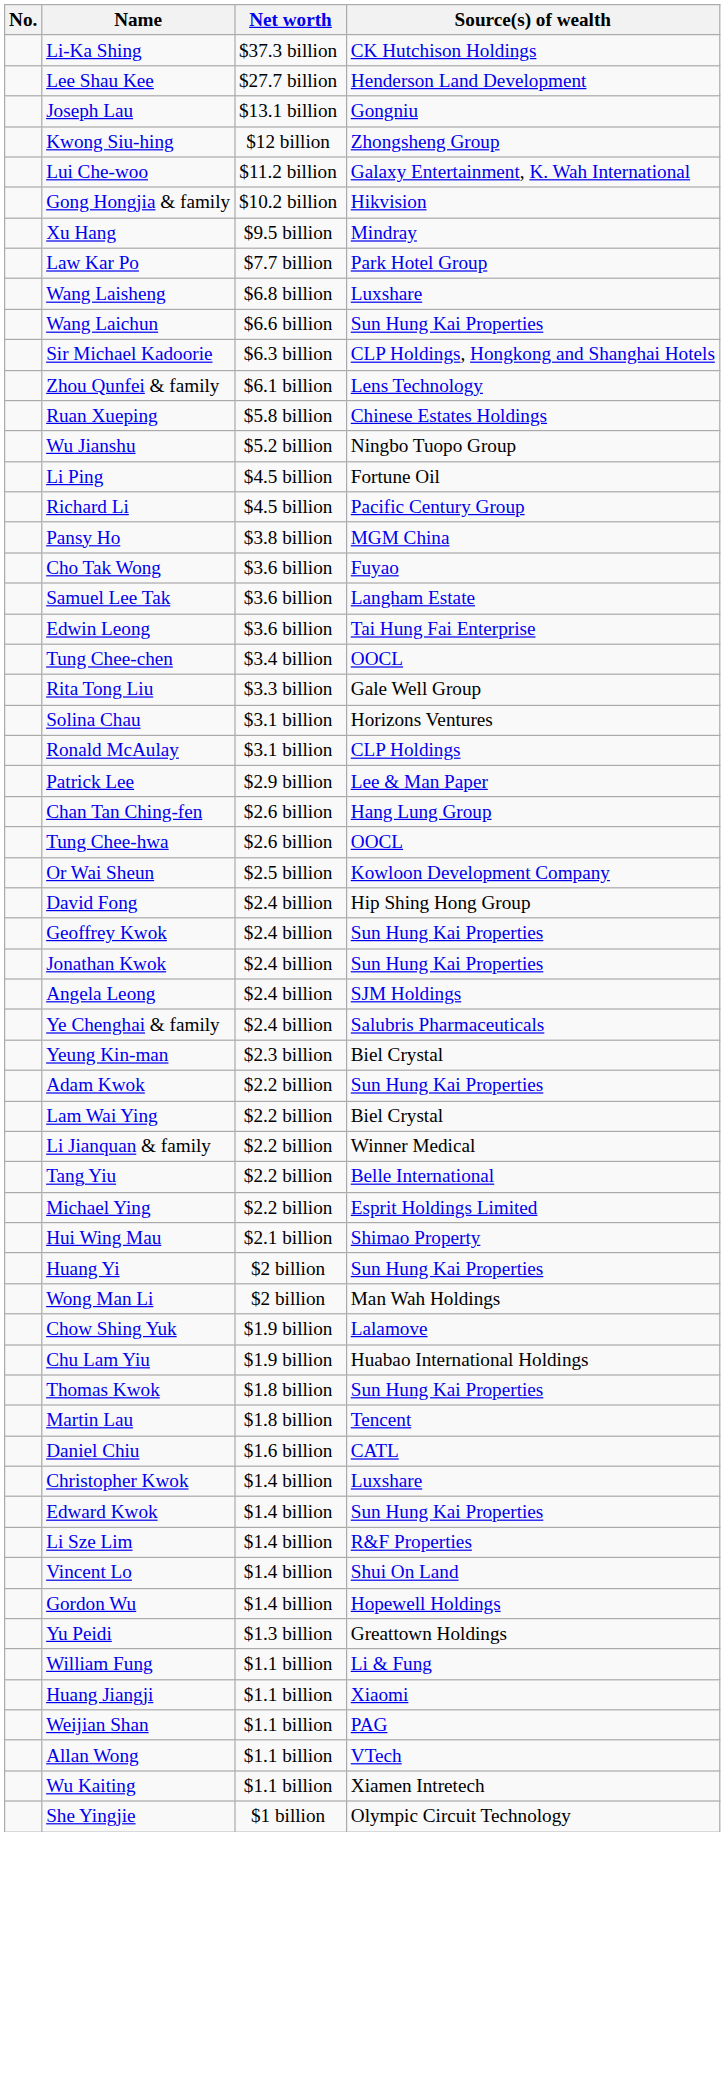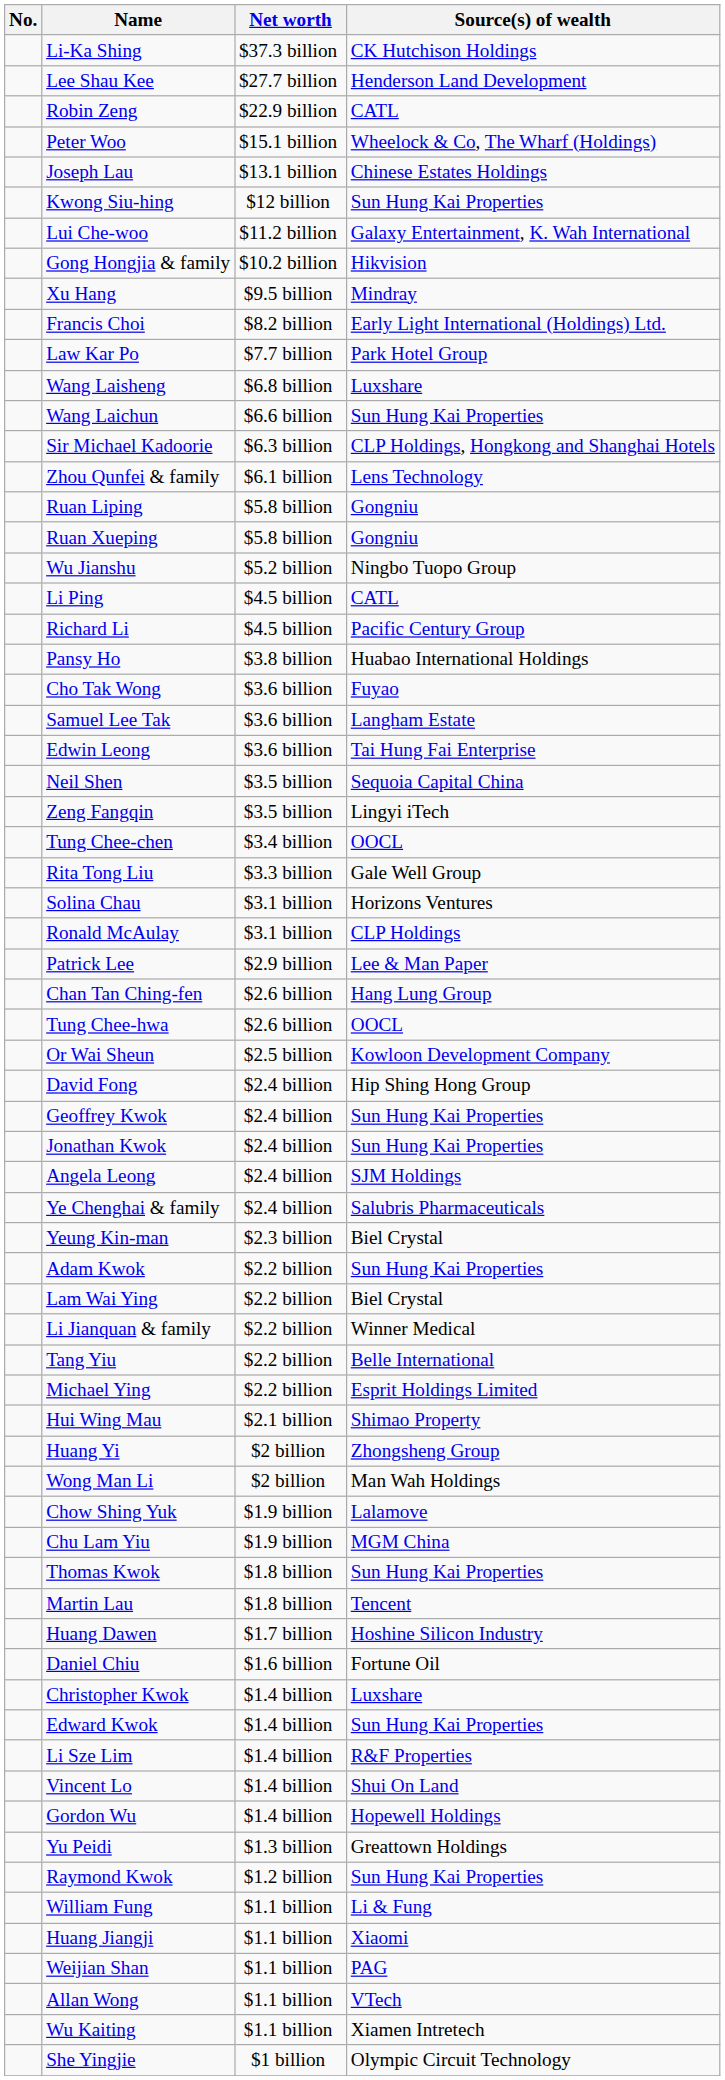+ row: Robin Zeng | $22.9 billion | CATL
+ row: Peter Woo | $15.1 billion | Wheelock & Co, The Wharf (Holdings)
Joseph Lau | Source(s) of wealth: Gongniu -> Chinese Estates Holdings
Kwong Siu-hing | Source(s) of wealth: Zhongsheng Group -> Sun Hung Kai Properties
+ row: Francis Choi | $8.2 billion | Early Light International (Holdings) Ltd.
+ row: Ruan Liping | $5.8 billion | Gongniu
Ruan Xueping | Source(s) of wealth: Chinese Estates Holdings -> Gongniu
Li Ping | Source(s) of wealth: Fortune Oil -> CATL
Pansy Ho | Source(s) of wealth: MGM China -> Huabao International Holdings
+ row: Neil Shen | $3.5 billion | Sequoia Capital China
+ row: Zeng Fangqin | $3.5 billion | Lingyi iTech
Huang Yi | Source(s) of wealth: Sun Hung Kai Properties -> Zhongsheng Group
Chu Lam Yiu | Source(s) of wealth: Huabao International Holdings -> MGM China
+ row: Huang Dawen | $1.7 billion | Hoshine Silicon Industry
Daniel Chiu | Source(s) of wealth: CATL -> Fortune Oil
+ row: Raymond Kwok | $1.2 billion | Sun Hung Kai Properties
